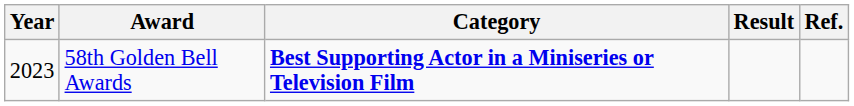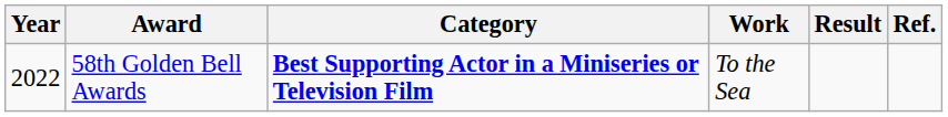+ column: Work | To the Sea
58th Golden Bell Awards | Year: 2023 -> 2022
